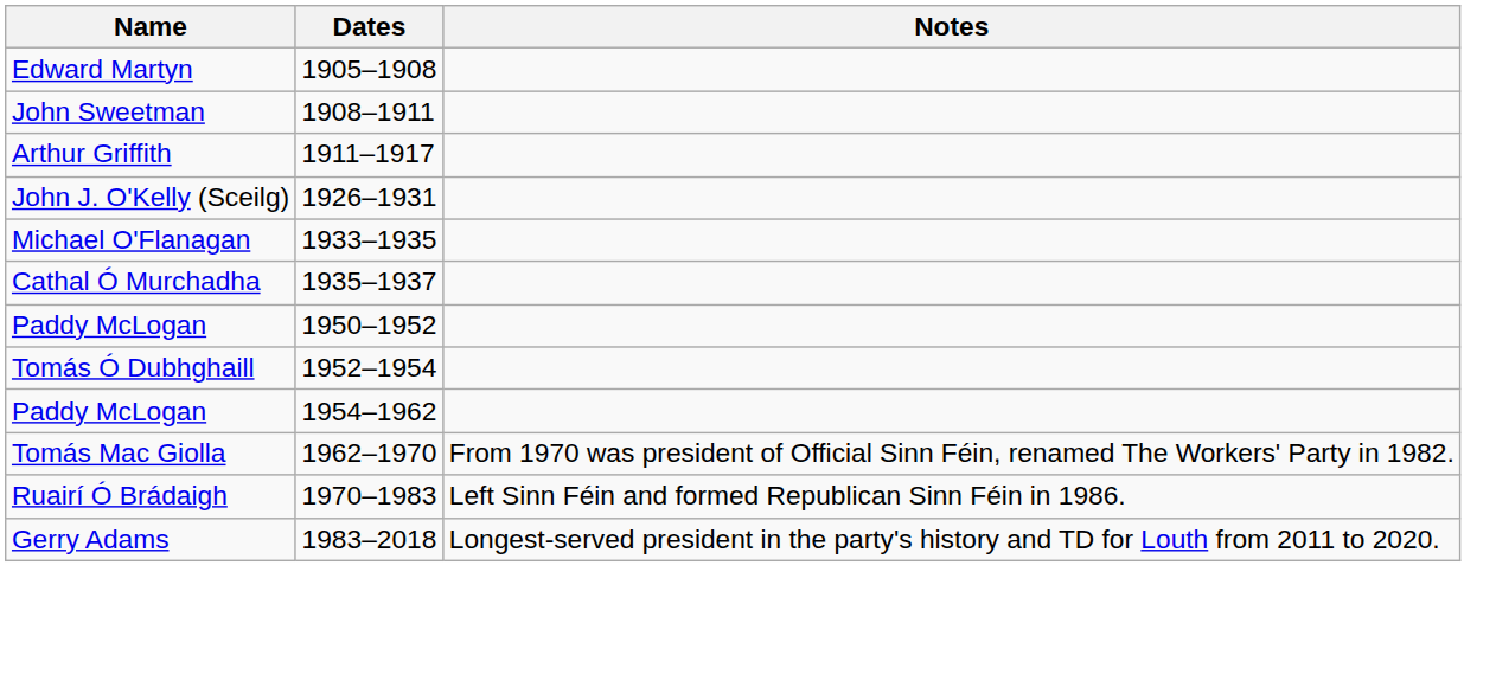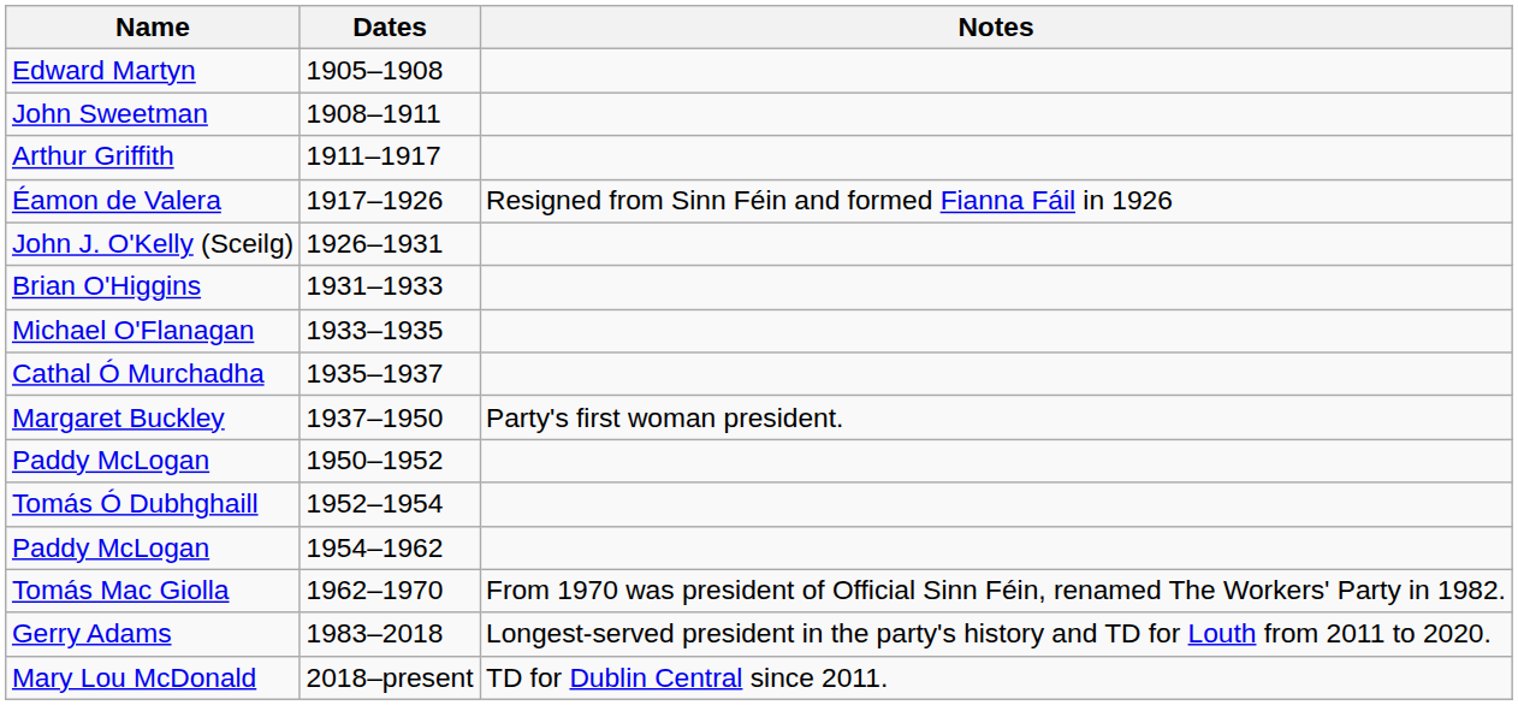+ row: Éamon de Valera | 1917–1926 | Resigned from Sinn Féin and formed Fianna Fáil in 1926
+ row: Brian O'Higgins | 1931–1933
+ row: Margaret Buckley | 1937–1950 | Party's first woman president.
- row: Ruairí Ó Brádaigh | 1970–1983 | Left Sinn Féin and formed Republican Sinn Féin in 1986.
+ row: Mary Lou McDonald | 2018–present | TD for Dublin Central since 2011.
